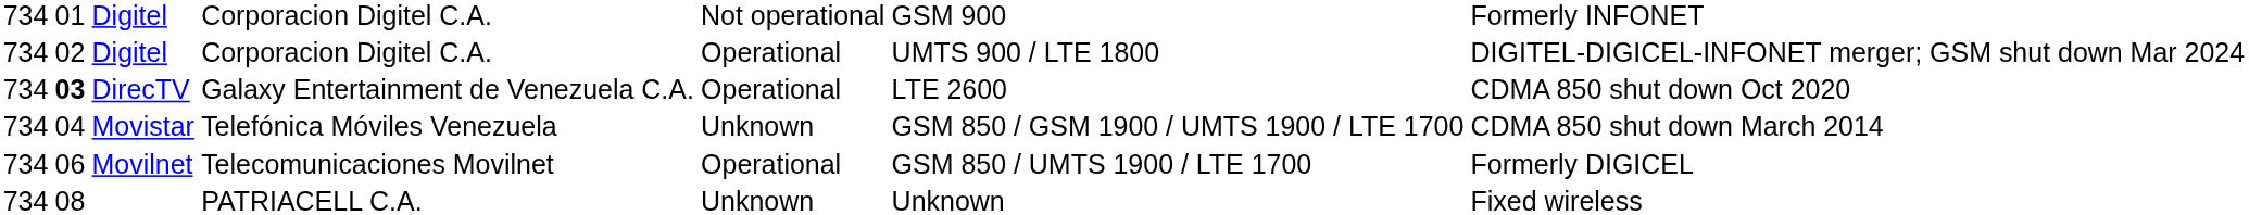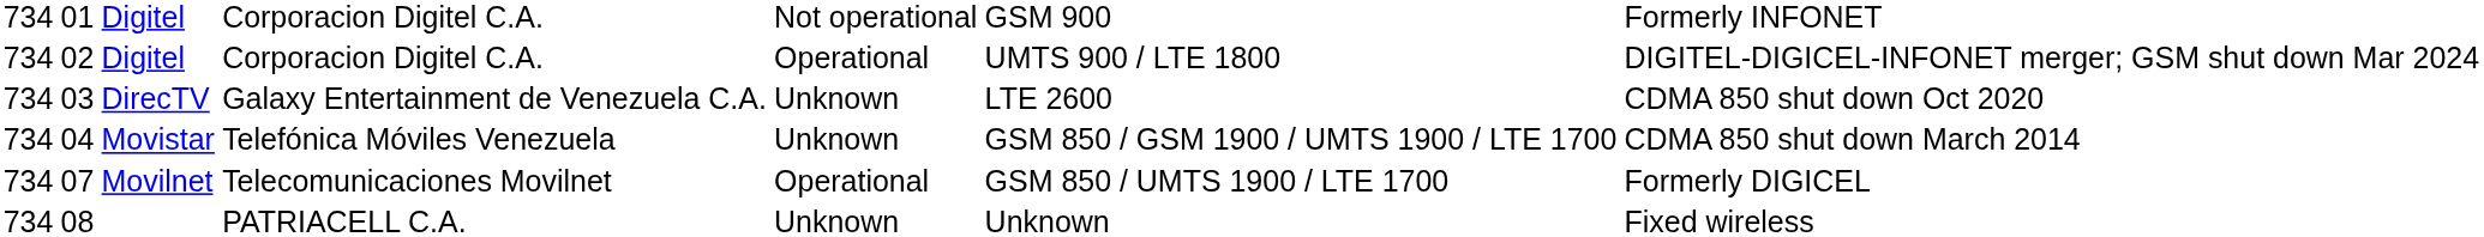DirecTV | column 2: bold -> normal
DirecTV | column 5: Operational -> Unknown
Movilnet | column 2: 06 -> 07
